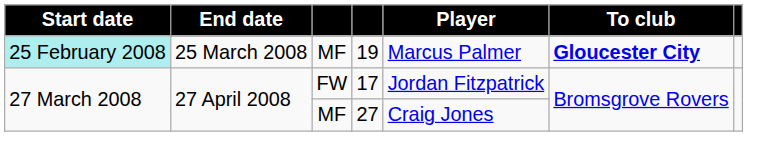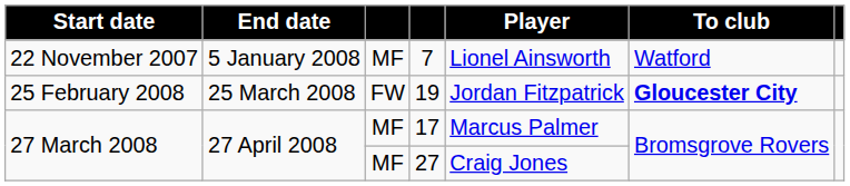+ row: 22 November 2007 | 5 January 2008 | MF | 7 | Lionel Ainsworth | Watford
19 | Start date: paleturquoise background -> no background
19 | column 3: MF -> FW
19 | Player: Marcus Palmer -> Jordan Fitzpatrick
17 | column 3: FW -> MF
17 | Player: Jordan Fitzpatrick -> Marcus Palmer
